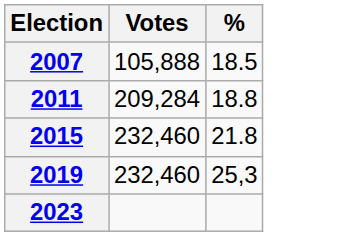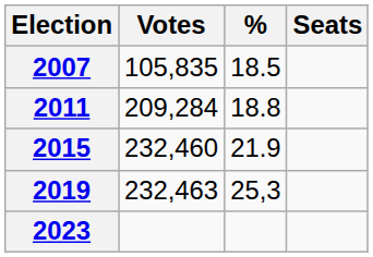+ column: Seats
2007 | Votes: 105,888 -> 105,835
2015 | %: 21.8 -> 21.9
2019 | Votes: 232,460 -> 232,463
